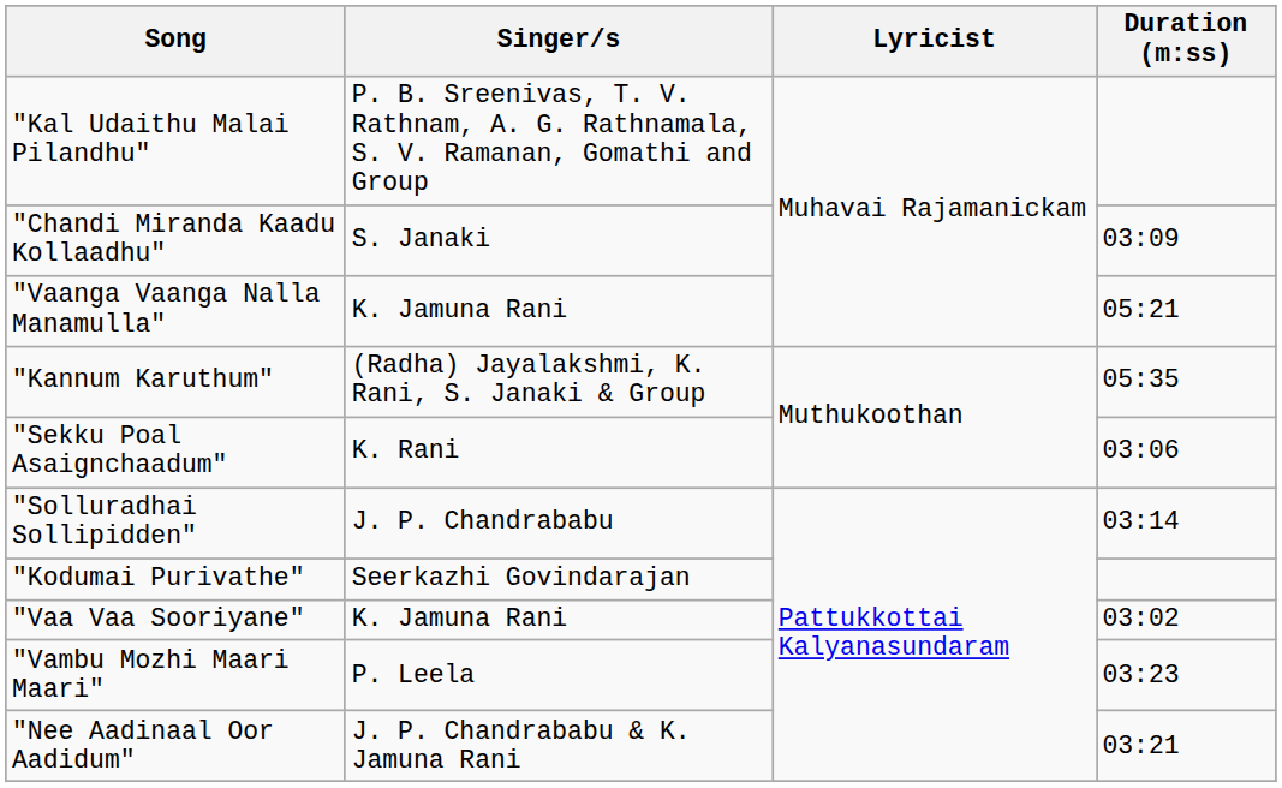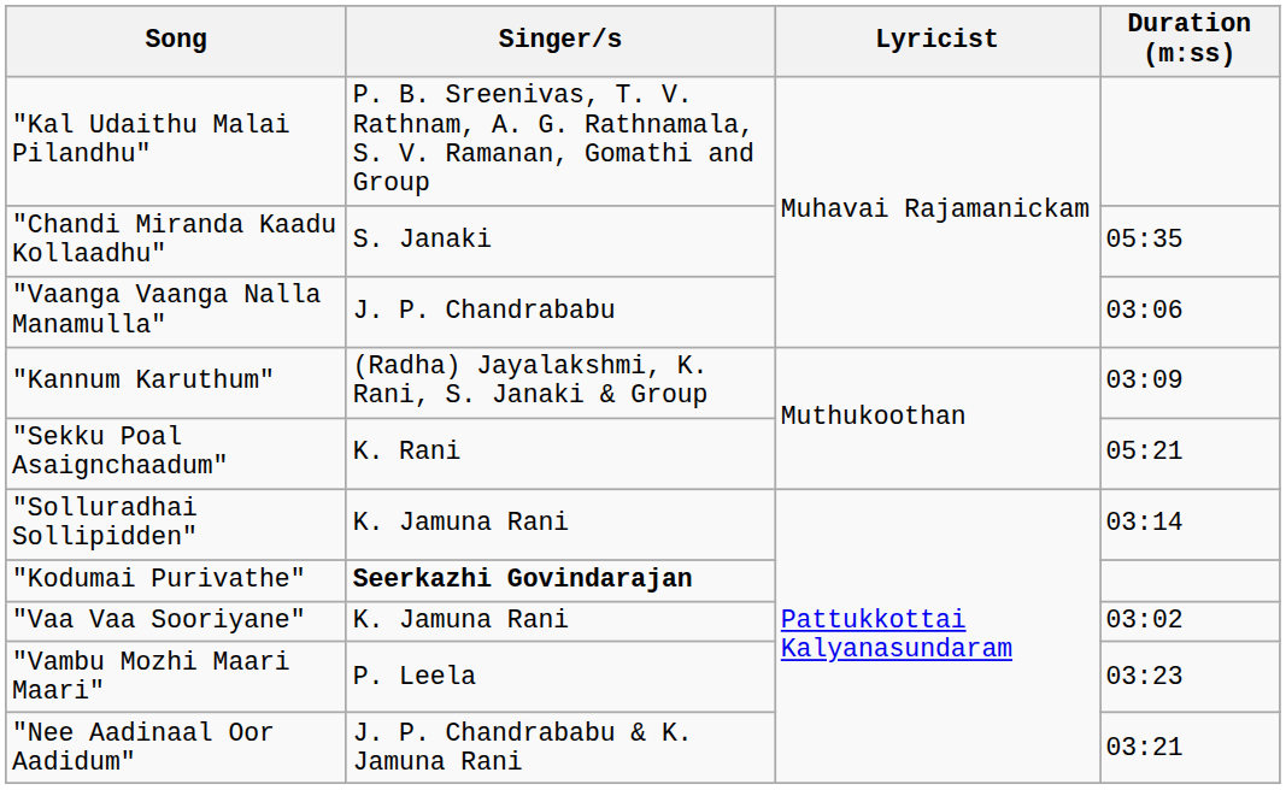"Chandi Miranda Kaadu Kollaadhu" | Duration (m:ss): 03:09 -> 05:35
"Vaanga Vaanga Nalla Manamulla" | Singer/s: K. Jamuna Rani -> J. P. Chandrababu
"Vaanga Vaanga Nalla Manamulla" | Duration (m:ss): 05:21 -> 03:06
"Kannum Karuthum" | Duration (m:ss): 05:35 -> 03:09
"Sekku Poal Asaignchaadum" | Duration (m:ss): 03:06 -> 05:21
"Solluradhai Sollipidden" | Singer/s: J. P. Chandrababu -> K. Jamuna Rani
"Kodumai Purivathe" | Singer/s: normal -> bold
